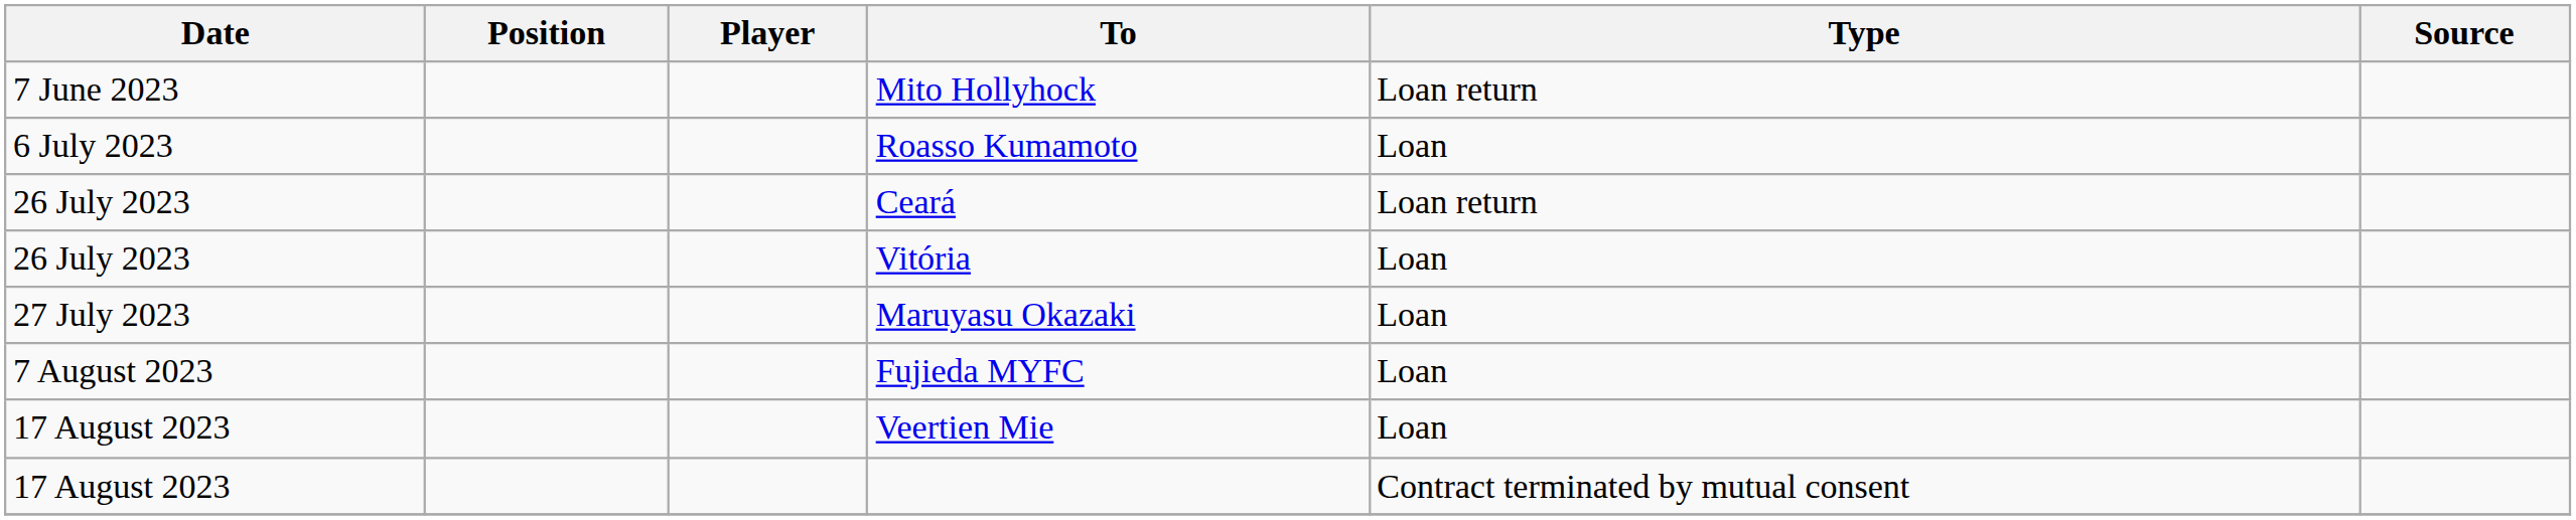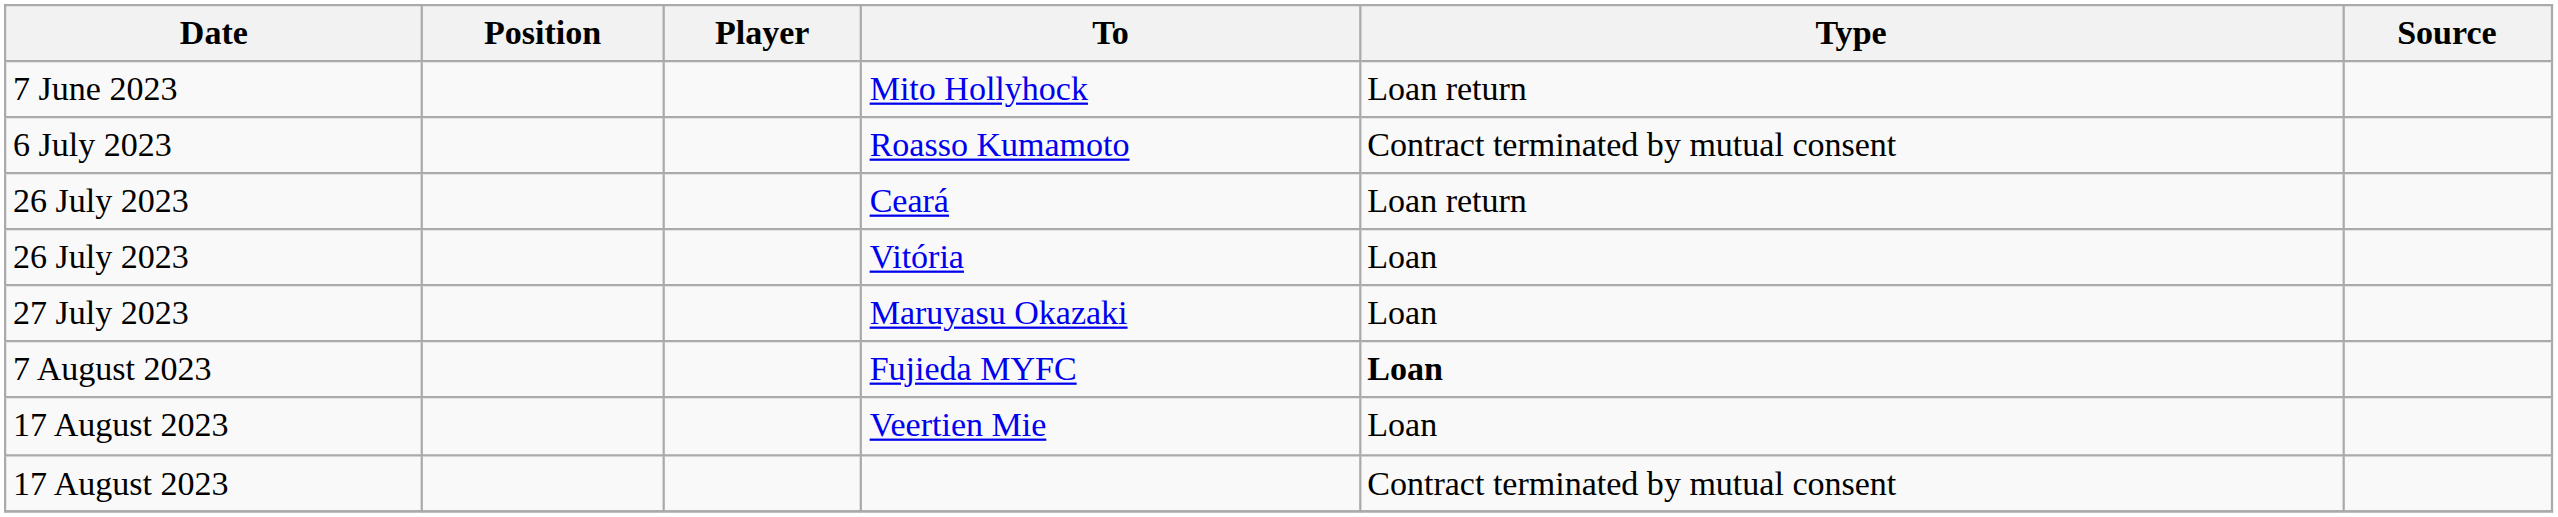Roasso Kumamoto | Type: Loan -> Contract terminated by mutual consent
Fujieda MYFC | Type: normal -> bold
